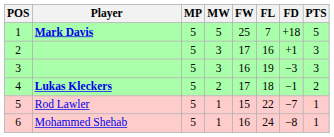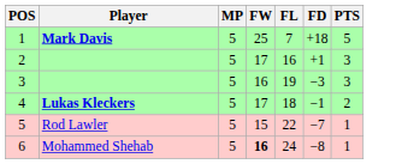- column: MW | 5 | 3 | 3 | 2 | 1 | 1
6 | FW: normal -> bold
